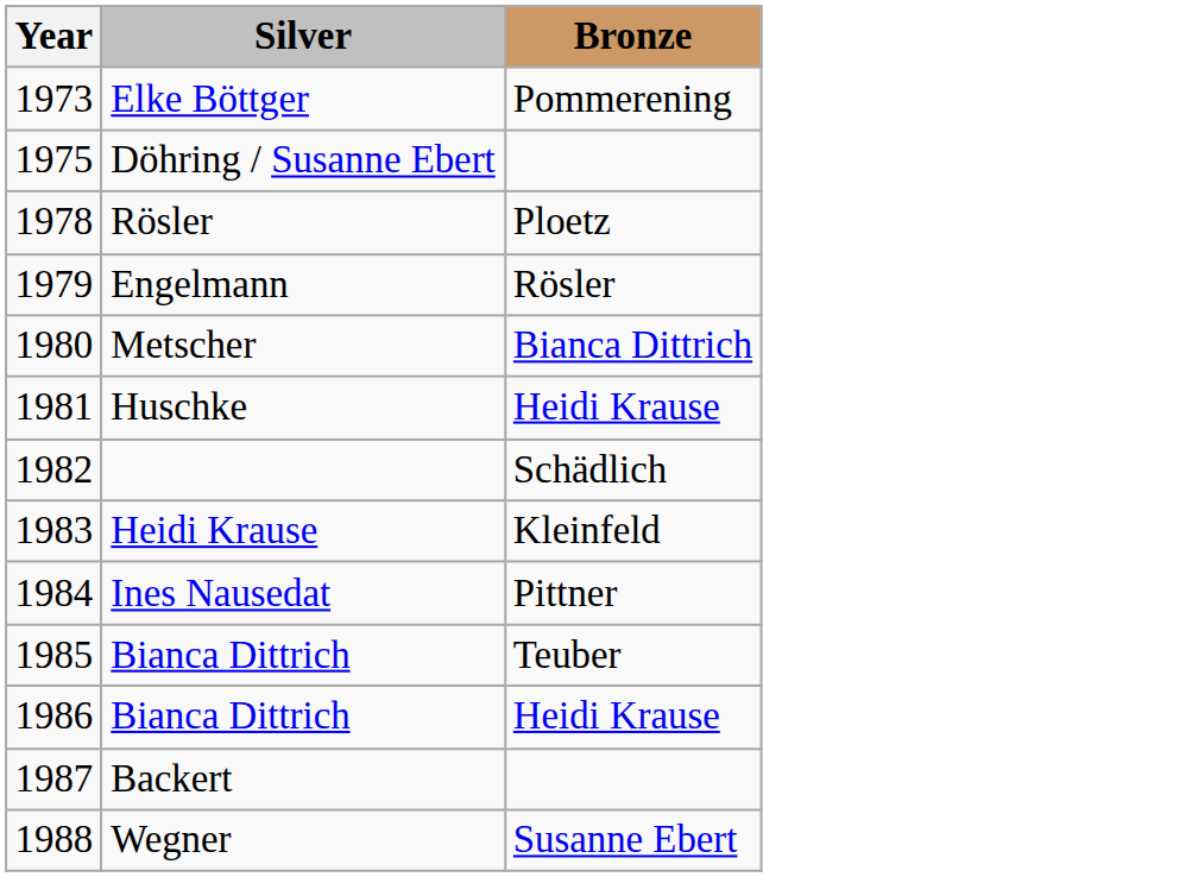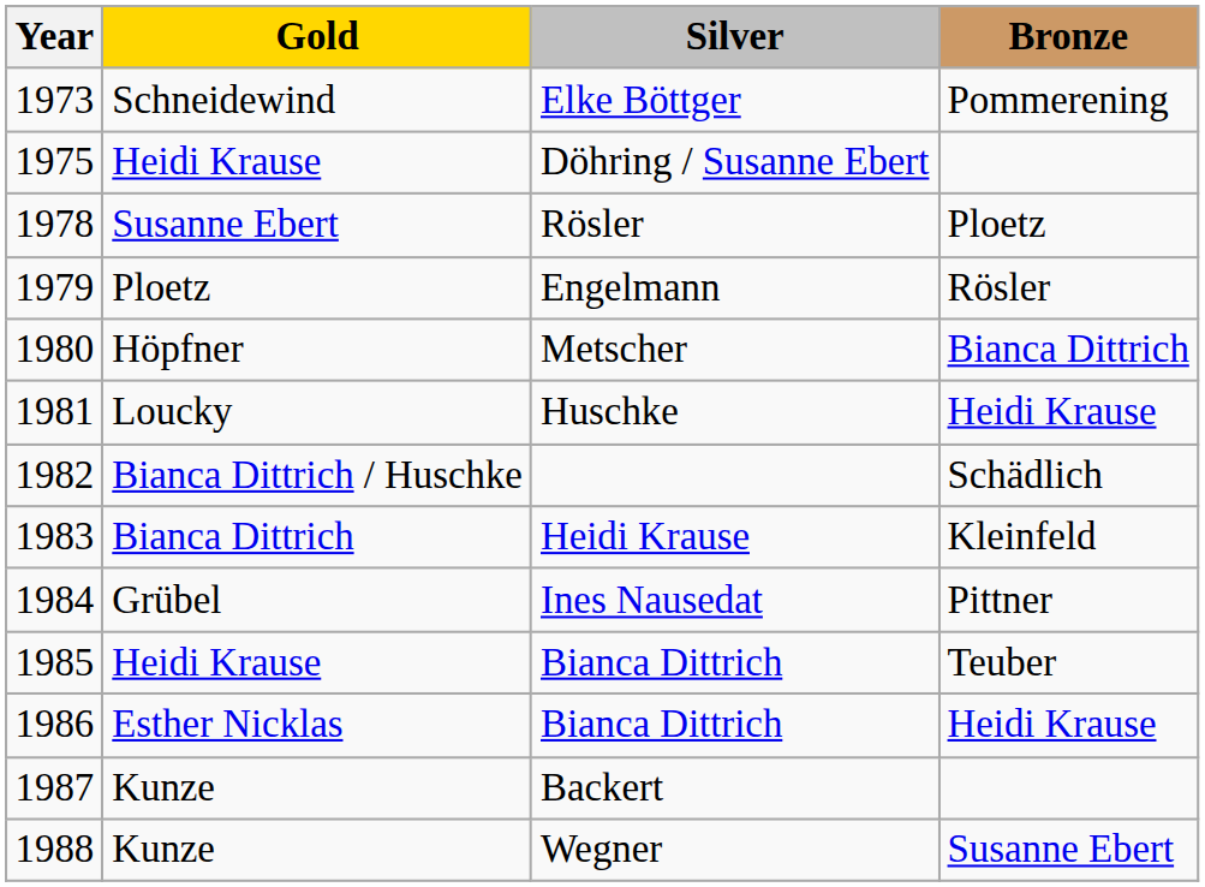+ column: Gold | Schneidewind | Heidi Krause | Susanne Ebert | Ploetz | Höpfner | Loucky | Bianca Dittrich / Huschke | Bianca Dittrich | Grübel | Heidi Krause | Esther Nicklas | Kunze | Kunze
